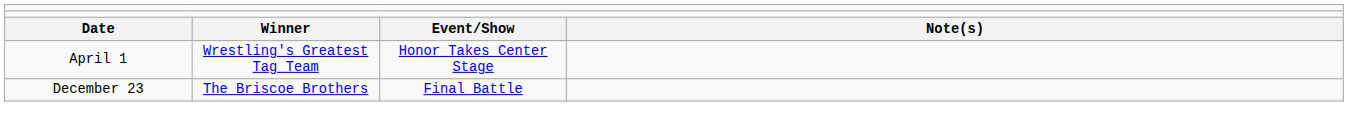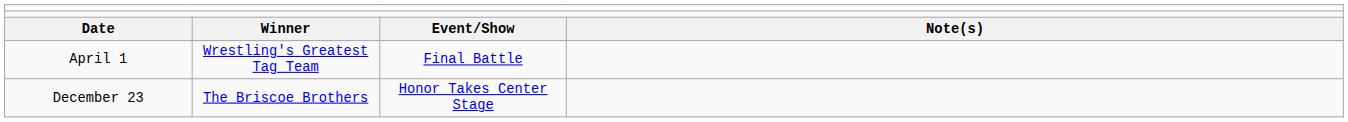April 1 | column 3: Honor Takes Center Stage -> Final Battle
December 23 | column 3: Final Battle -> Honor Takes Center Stage
